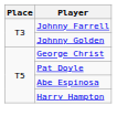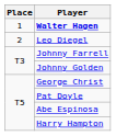+ row: 1 | Walter Hagen
+ row: 2 | Leo Diegel
